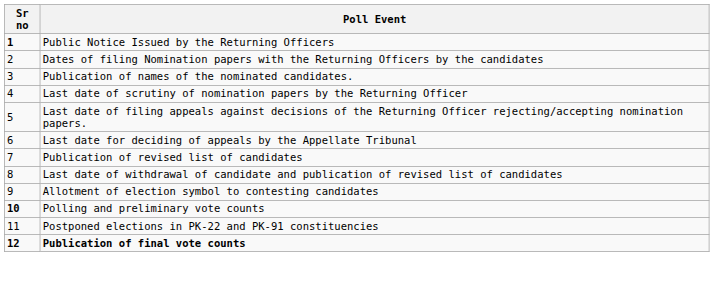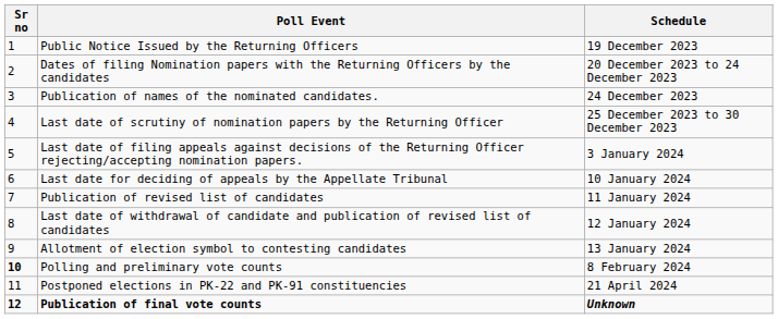+ column: Schedule | 19 December 2023 | 20 December 2023 to 24 December 2023 | 24 December 2023 | 25 December 2023 to 30 December 2023 | 3 January 2024 | 10 January 2024 | 11 January 2024 | 12 January 2024 | 13 January 2024 | 8 February 2024 | 21 April 2024 | Unknown
Public Notice Issued by the Returning Officers | Sr no: bold -> normal
